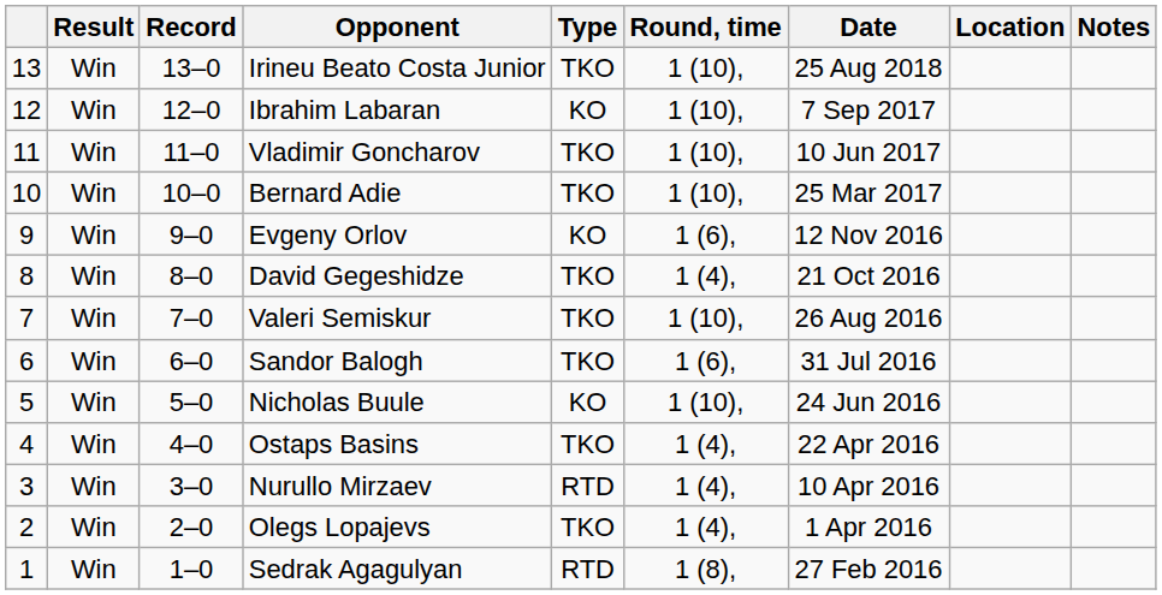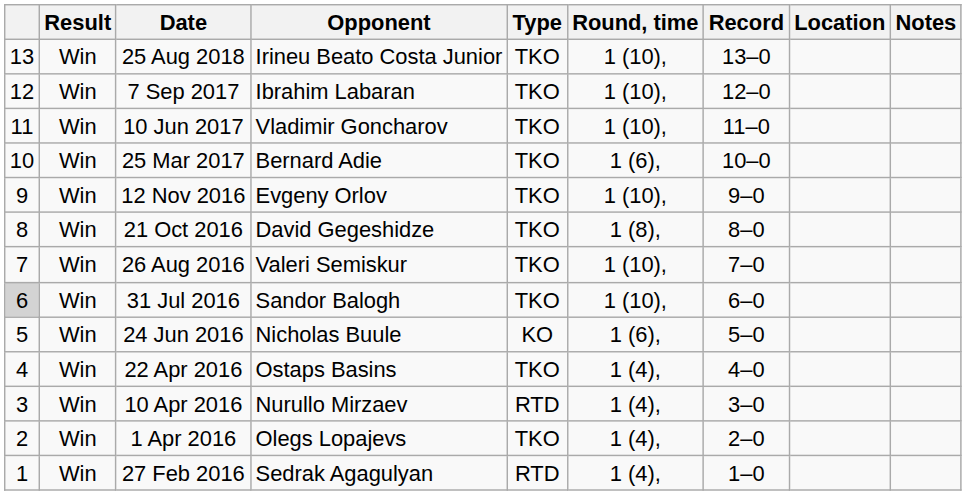columns swapped: Record <-> Date
Ibrahim Labaran | Type: KO -> ТKO
Bernard Adie | Round, time: 1 (10), -> 1 (6),
Evgeny Orlov | Type: KO -> TKO
Evgeny Orlov | Round, time: 1 (6), -> 1 (10),
David Gegeshidze | Round, time: 1 (4), -> 1 (8),
Sandor Balogh | column 1: no background -> lightgrey background
Sandor Balogh | Round, time: 1 (6), -> 1 (10),
Nicholas Buule | Round, time: 1 (10), -> 1 (6),
Sedrak Agagulyan | Round, time: 1 (8), -> 1 (4),
